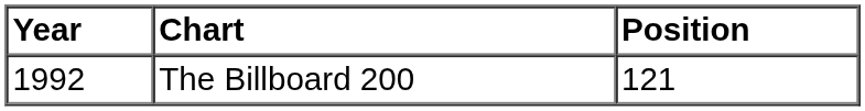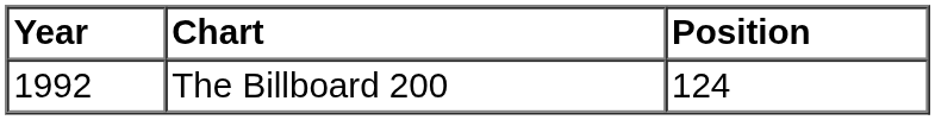The Billboard 200 | Position: 121 -> 124
